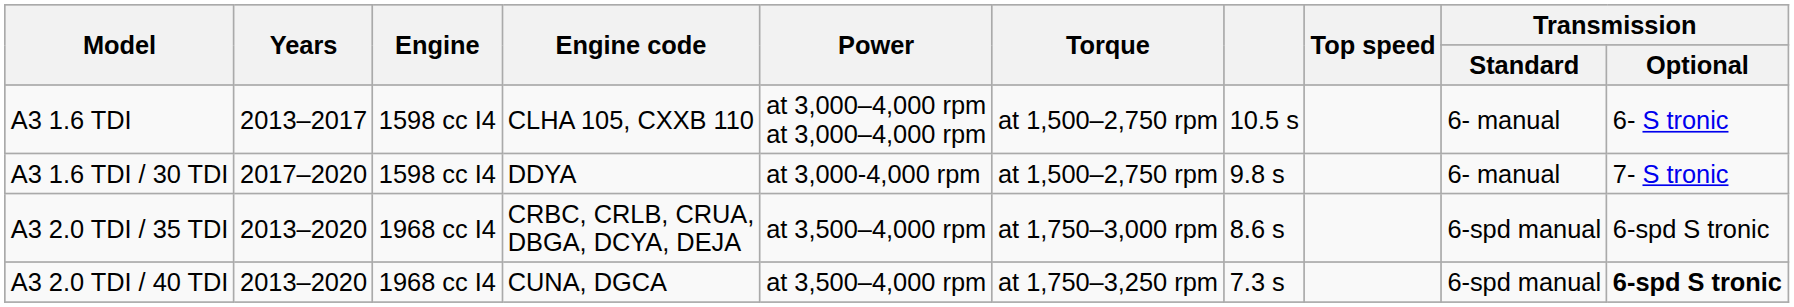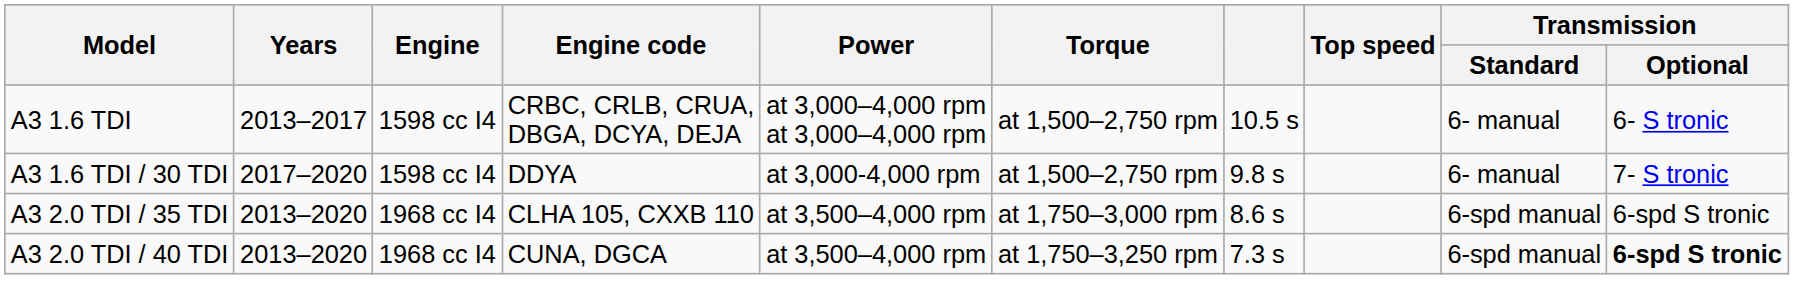A3 1.6 TDI | Engine code: CLHA 105, CXXB 110 -> CRBC, CRLB, CRUA, DBGA, DCYA, DEJA
A3 2.0 TDI / 35 TDI | Engine code: CRBC, CRLB, CRUA, DBGA, DCYA, DEJA -> CLHA 105, CXXB 110
